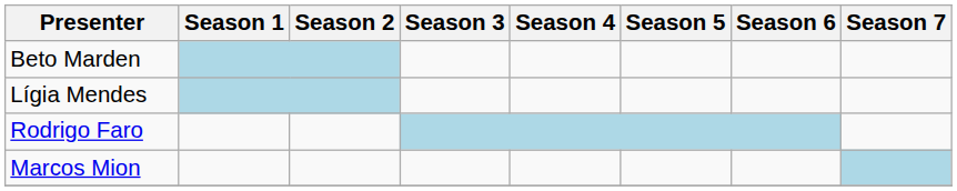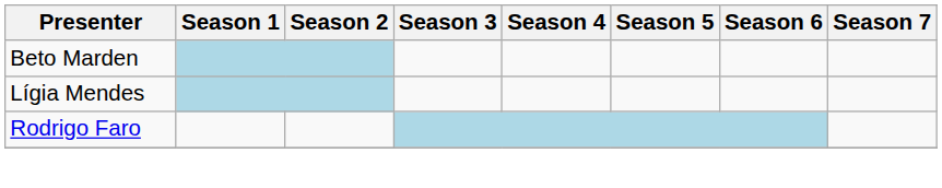- row: Marcos Mion
